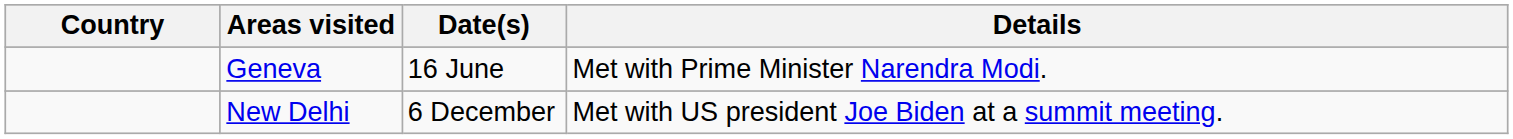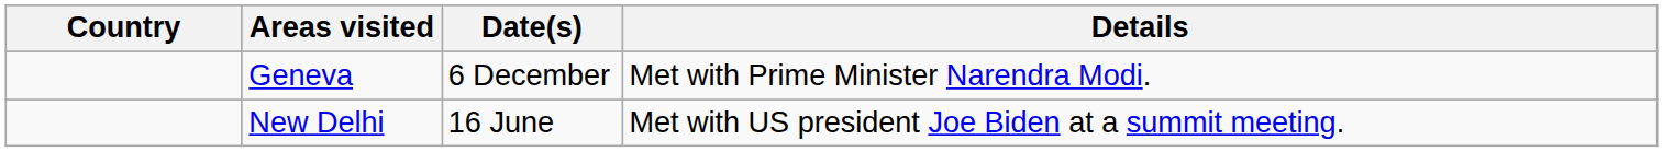Geneva | Date(s): 16 June -> 6 December
New Delhi | Date(s): 6 December -> 16 June
